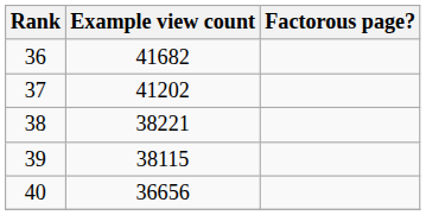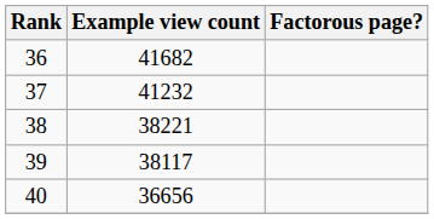37 | Example view count: 41202 -> 41232
39 | Example view count: 38115 -> 38117
